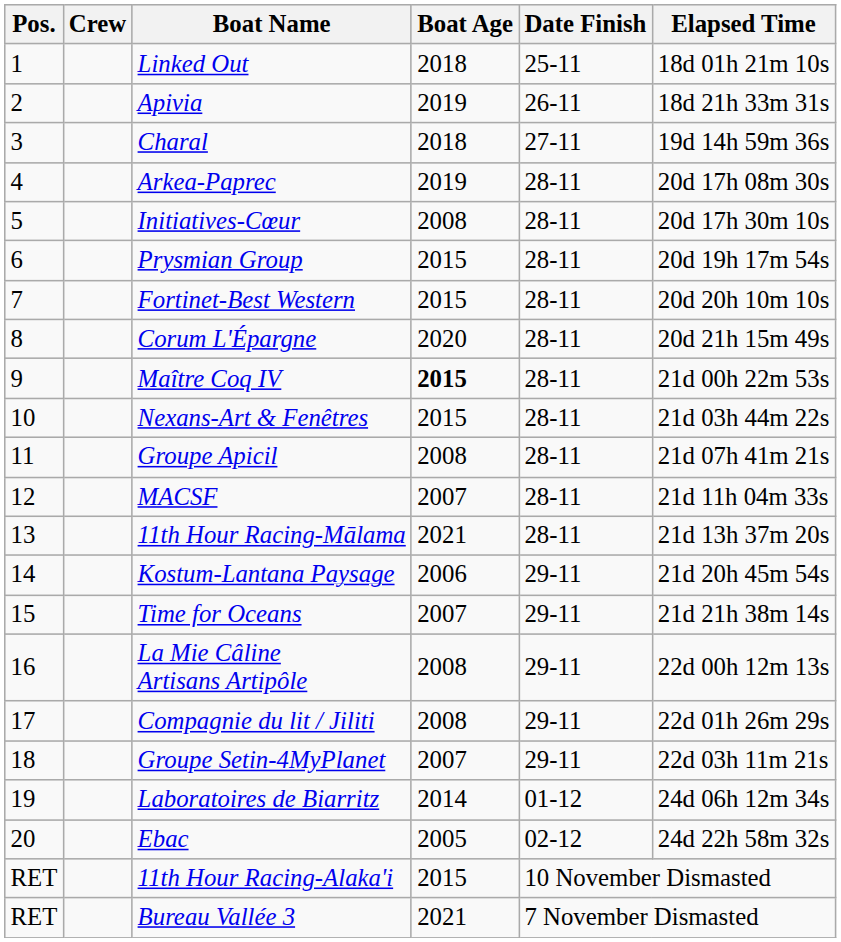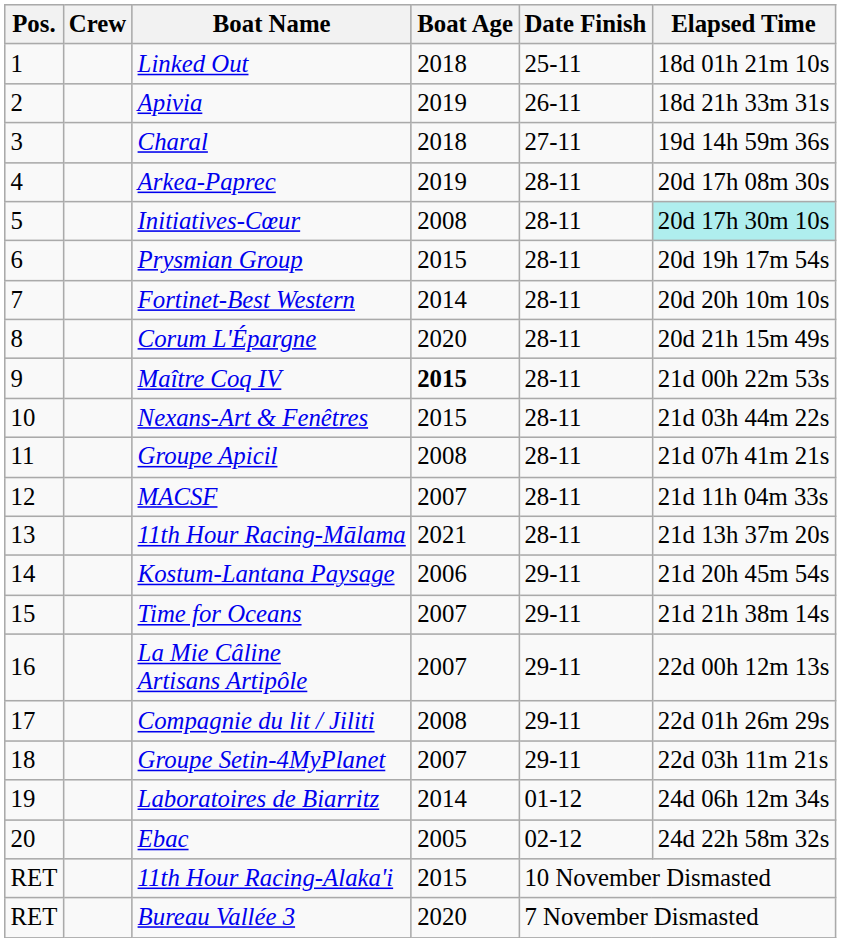Initiatives-Cœur | Elapsed Time: no background -> paleturquoise background
Fortinet-Best Western | Boat Age: 2015 -> 2014
La Mie Câline Artisans Artipôle | Boat Age: 2008 -> 2007
Bureau Vallée 3 | Boat Age: 2021 -> 2020
